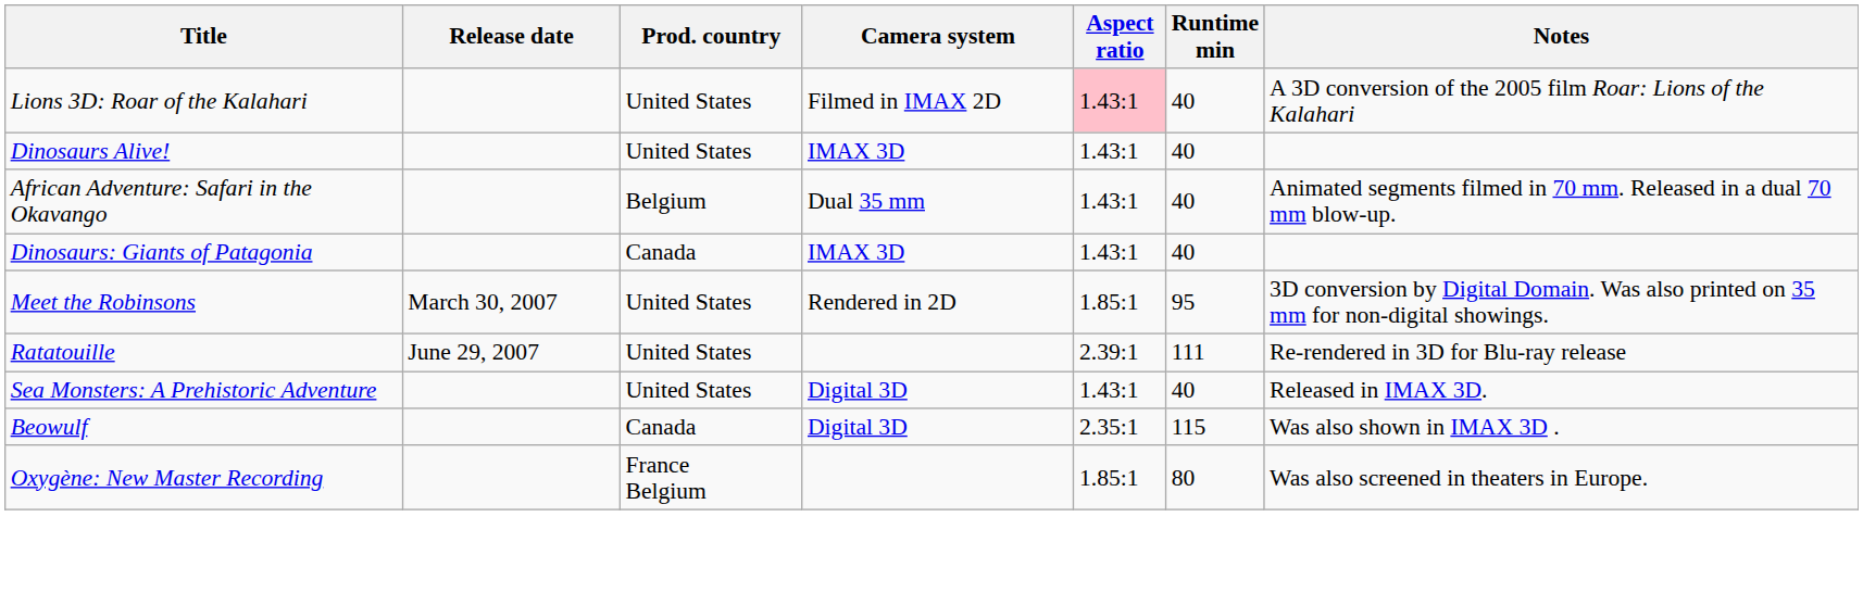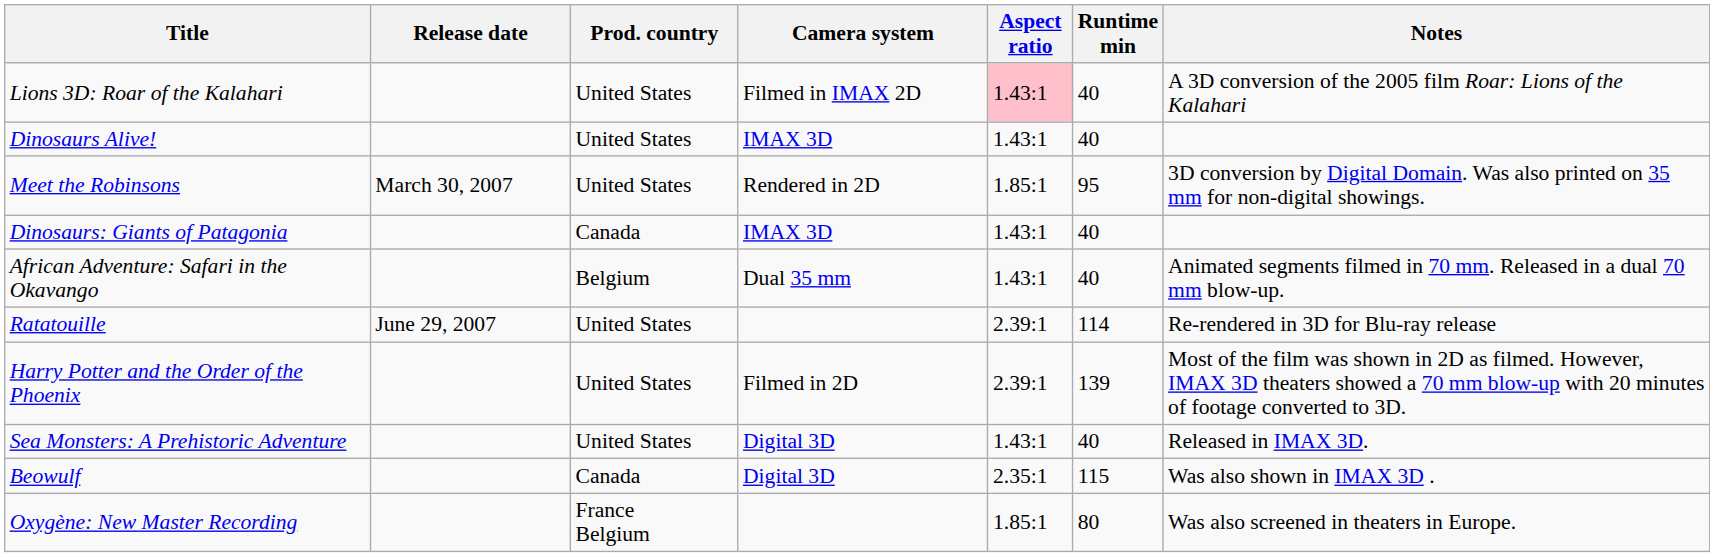rows swapped: Meet the Robinsons <-> African Adventure: Safari in the Okavango
Ratatouille | Runtime min: 111 -> 114
+ row: Harry Potter and the Order of the Phoenix | United States | Filmed in 2D | 2.39:1 | 139 | Most of the film was shown in 2D as filmed. However, IMAX 3D theaters showed a 70 mm blow-up with 20 minutes of footage converted to 3D.
